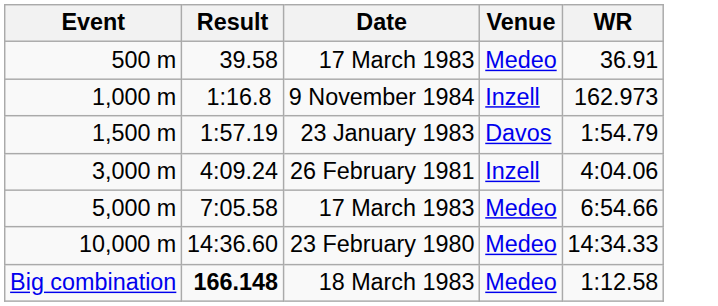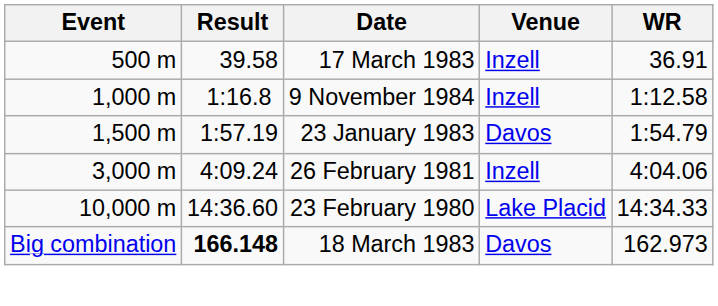500 m | Venue: Medeo -> Inzell
1,000 m | WR: 162.973 -> 1:12.58
- row: 5,000 m | 7:05.58 | 17 March 1983 | Medeo | 6:54.66
10,000 m | Venue: Medeo -> Lake Placid
Big combination | Venue: Medeo -> Davos
Big combination | WR: 1:12.58 -> 162.973
